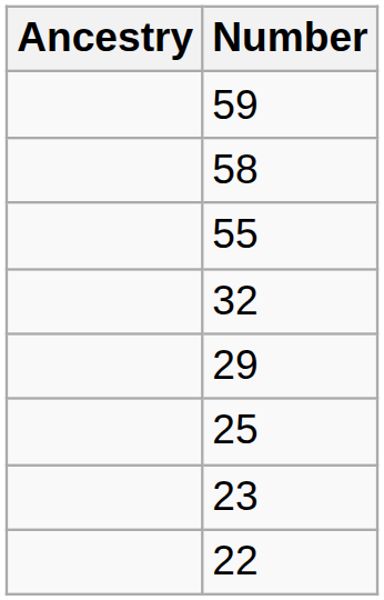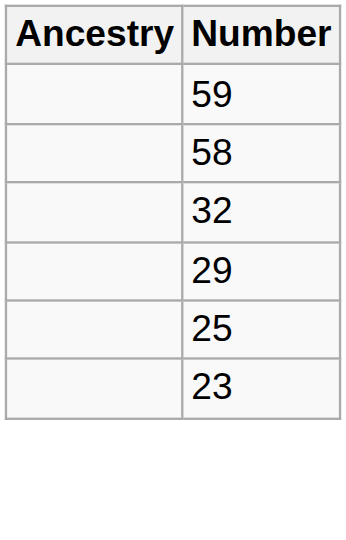- row: 55
- row: 22
